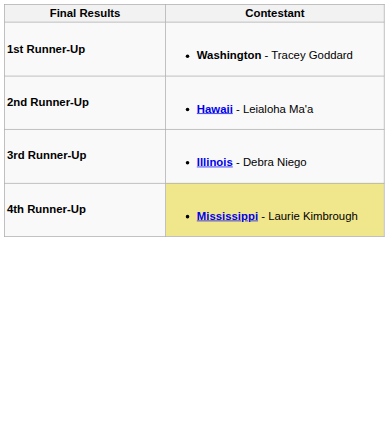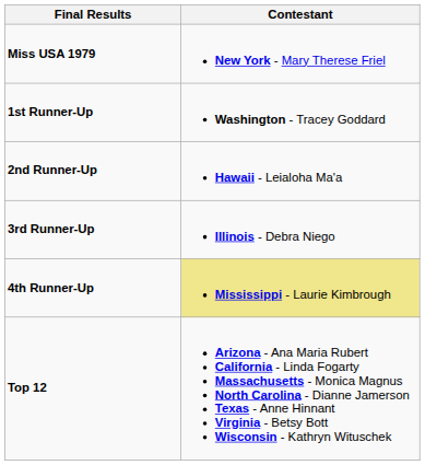+ row: Miss USA 1979 | New York - Mary Therese Friel
+ row: Top 12 | Arizona - Ana Maria Rubert California - Linda Fogarty Massachusetts - Monica Magnus North Carolina - Dianne Jamerson Texas - Anne Hinnant Virginia - Betsy Bott Wisconsin - Kathryn Wituschek
